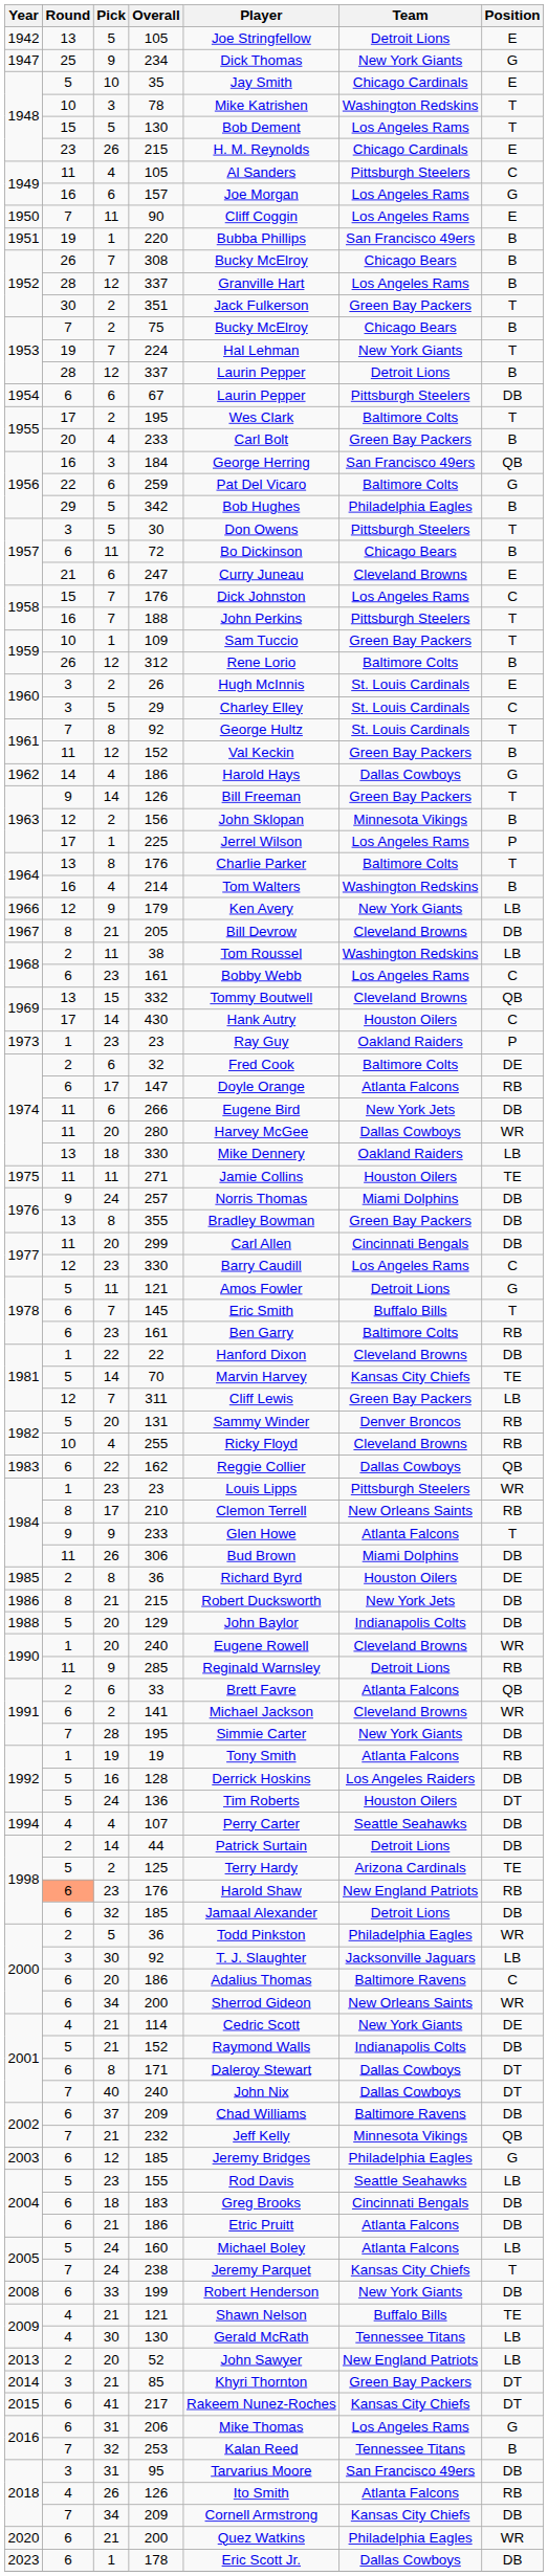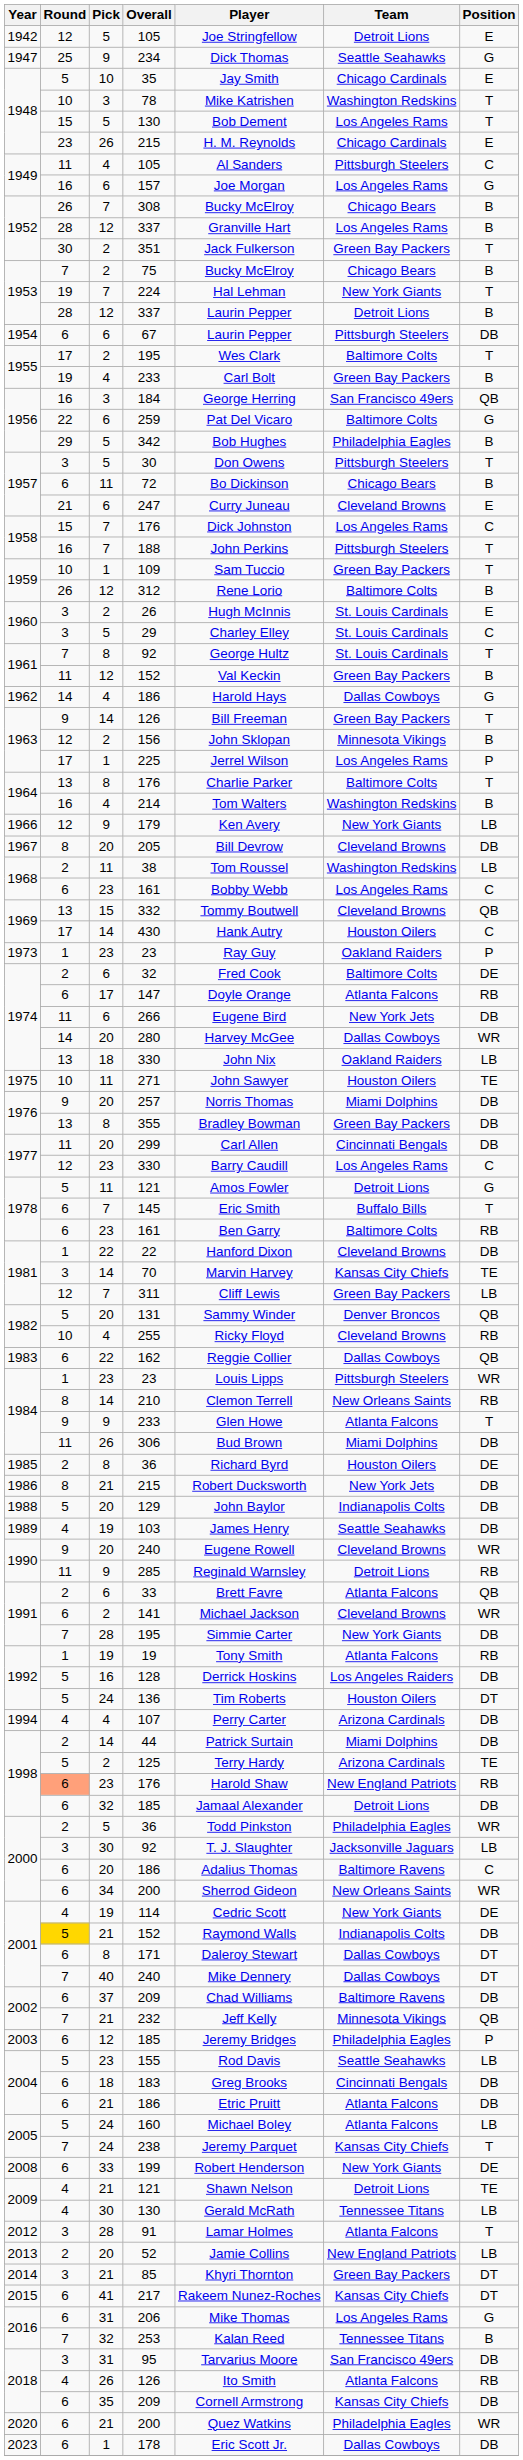1942 / 105 | Round: 13 -> 12
234 | Team: New York Giants -> Seattle Seahawks
- row: 1950 | 7 | 11 | 90 | Cliff Coggin | Los Angeles Rams | E
- row: 1951 | 19 | 1 | 220 | Bubba Phillips | San Francisco 49ers | B
1955 / 233 | Round: 20 -> 19
205 | Pick: 21 -> 20
280 | Round: 11 -> 14
1974 / 330 | Player: Mike Dennery -> John Nix
271 | Round: 11 -> 10
271 | Player: Jamie Collins -> John Sawyer
257 | Pick: 24 -> 20
70 | Round: 5 -> 3
131 | Position: RB -> QB
210 | Pick: 17 -> 14
+ row: 1989 | 4 | 19 | 103 | James Henry | Seattle Seahawks | DB
1990 / 240 | Round: 1 -> 9
107 | Team: Seattle Seahawks -> Arizona Cardinals
44 | Team: Detroit Lions -> Miami Dolphins
114 | Pick: 21 -> 19
2001 / 152 | Round: no background -> gold background
2001 / 240 | Player: John Nix -> Mike Dennery
2003 / 185 | Position: G -> P
199 | Position: DB -> DE
2009 / 121 | Team: Buffalo Bills -> Detroit Lions
+ row: 2012 | 3 | 28 | 91 | Lamar Holmes | Atlanta Falcons | T
52 | Player: John Sawyer -> Jamie Collins
2018 / 209 | Round: 7 -> 6
2018 / 209 | Pick: 34 -> 35
